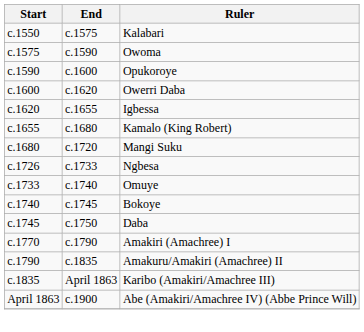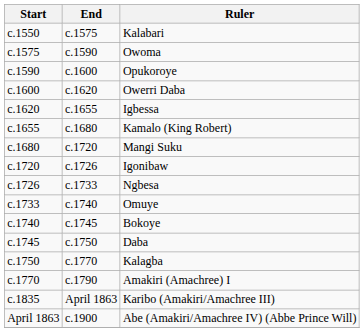+ row: c.1720 | c.1726 | Igonibaw
+ row: c.1750 | c.1770 | Kalagba
- row: c.1790 | c.1835 | Amakuru/Amakiri (Amachree) II
